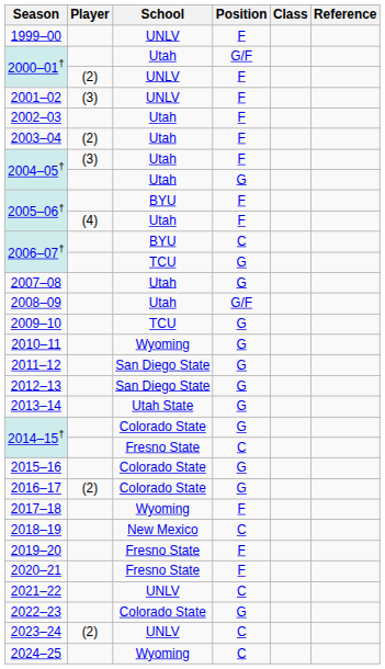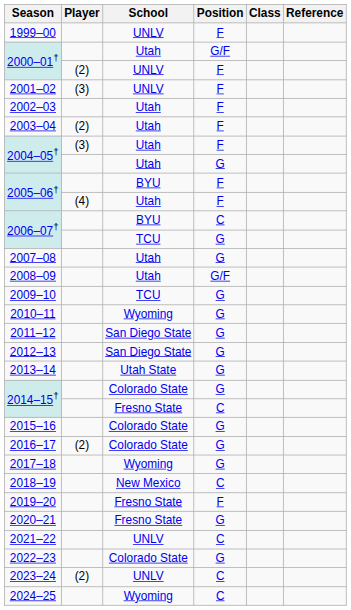2017–18 | Position: F -> G
2020–21 | Position: F -> G
